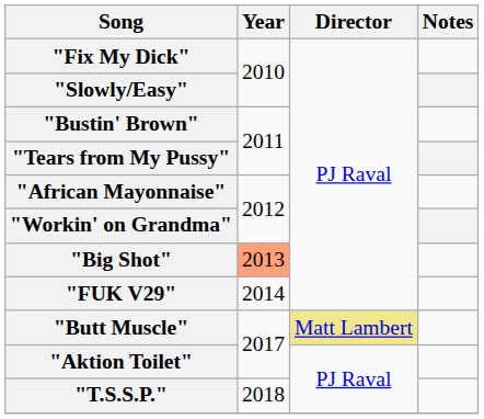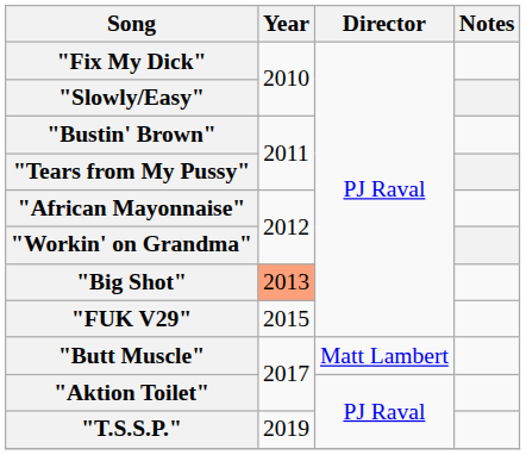"FUK V29" | Year: 2014 -> 2015
"Butt Muscle" | Director: khaki background -> no background
"T.S.S.P." | Year: 2018 -> 2019
